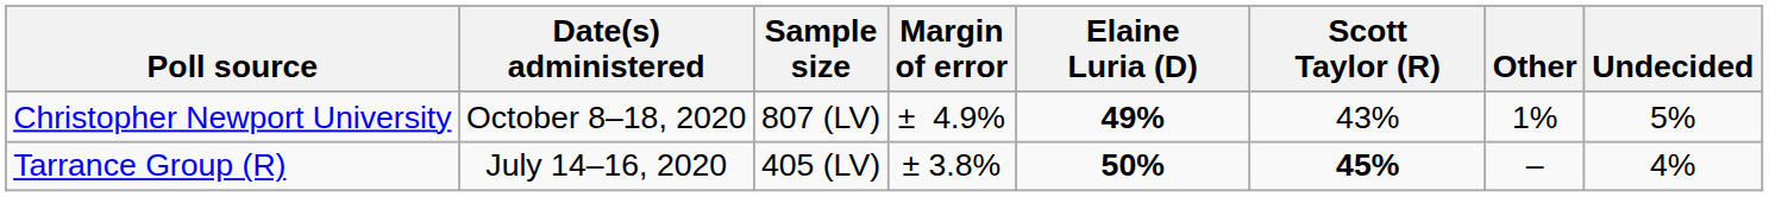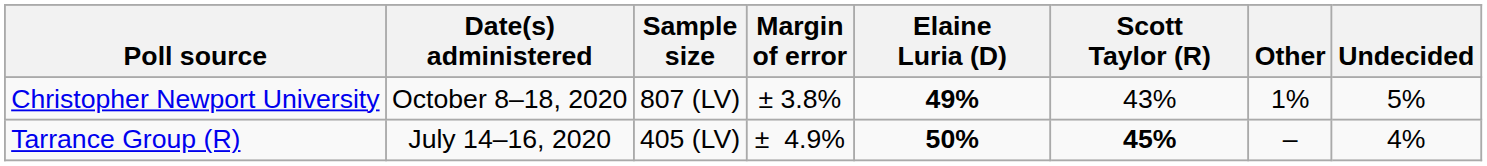Christopher Newport University | Margin of error: ± 4.9% -> ± 3.8%
Tarrance Group (R) | Margin of error: ± 3.8% -> ± 4.9%
